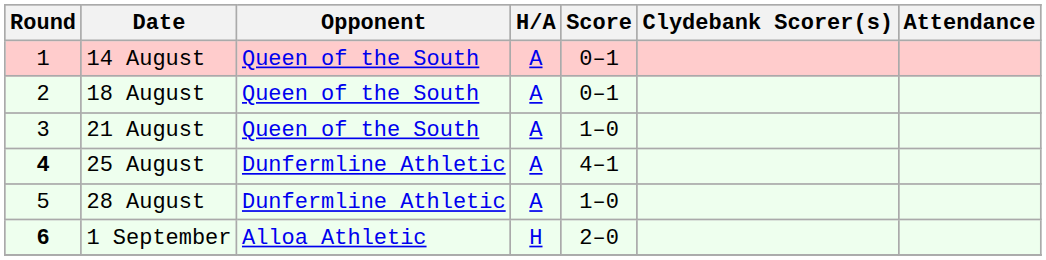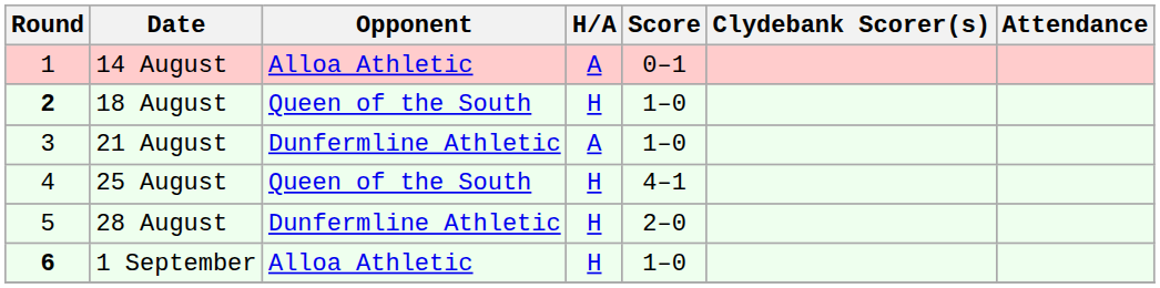14 August | Opponent: Queen of the South -> Alloa Athletic
18 August | Round: normal -> bold
18 August | H/A: A -> H
18 August | Score: 0–1 -> 1–0
21 August | Opponent: Queen of the South -> Dunfermline Athletic
25 August | Round: bold -> normal
25 August | Opponent: Dunfermline Athletic -> Queen of the South
25 August | H/A: A -> H
28 August | H/A: A -> H
28 August | Score: 1–0 -> 2–0
1 September | Score: 2–0 -> 1–0
